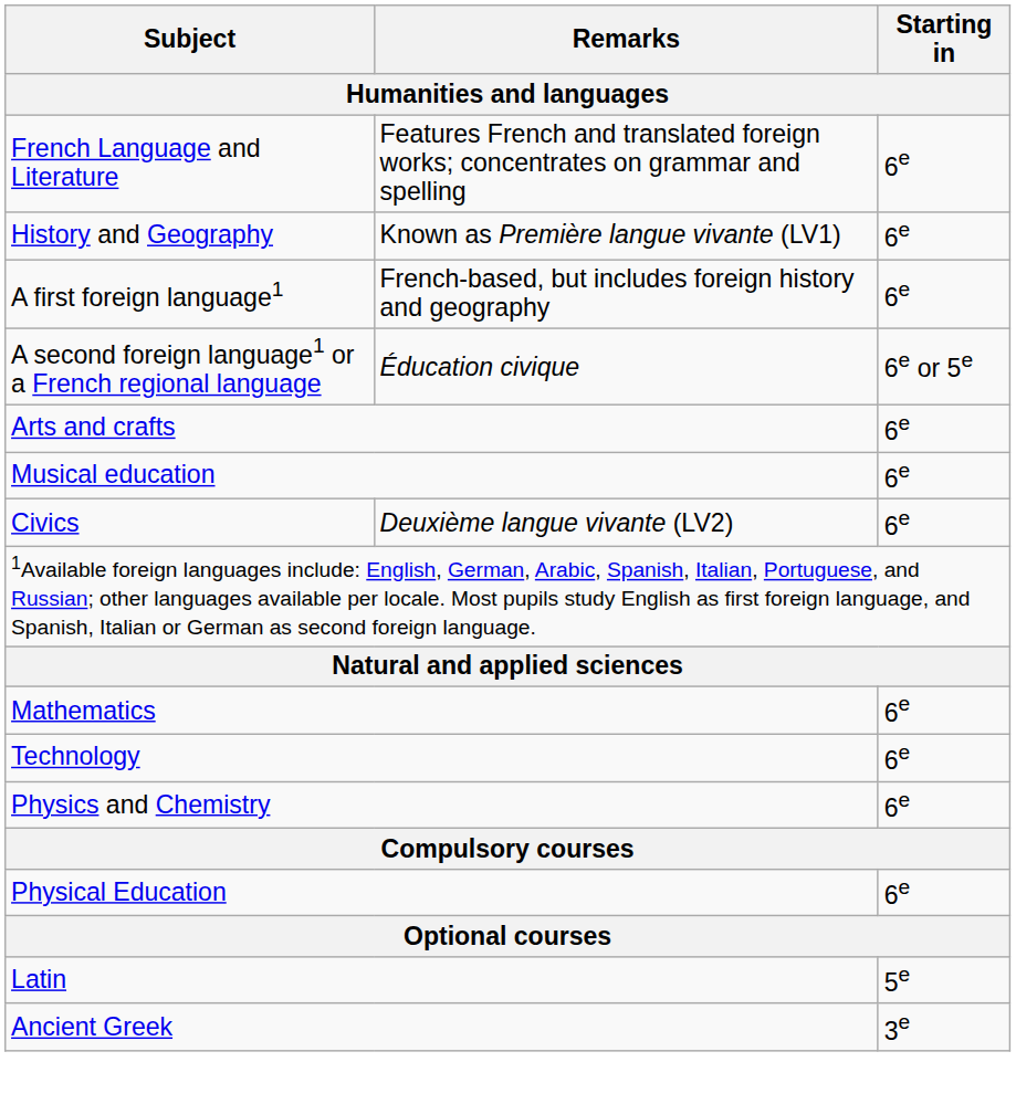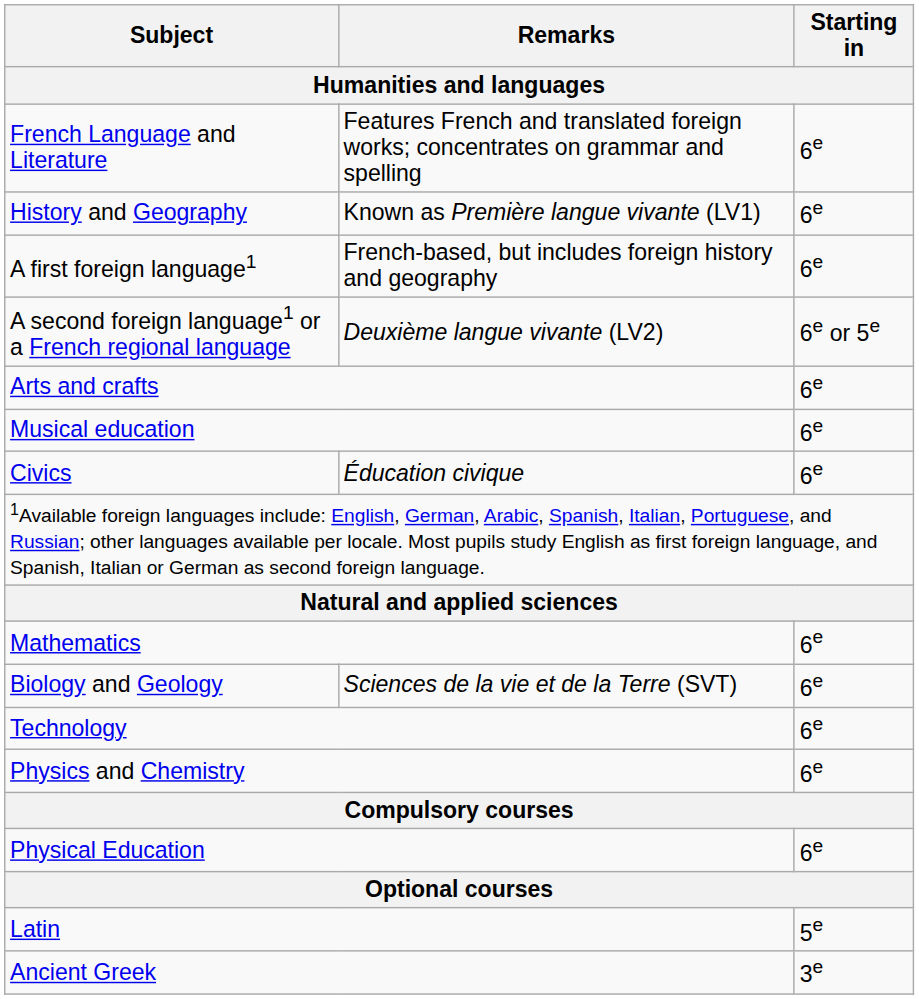A second foreign language1 or a French regional language | Remarks: Éducation civique -> Deuxième langue vivante (LV2)
Civics | Remarks: Deuxième langue vivante (LV2) -> Éducation civique
+ row: Biology and Geology | Sciences de la vie et de la Terre (SVT) | 6e
